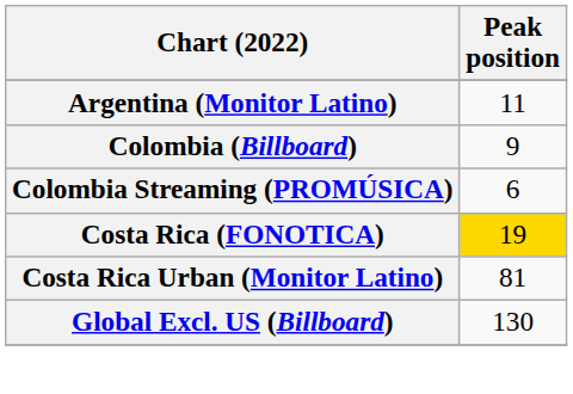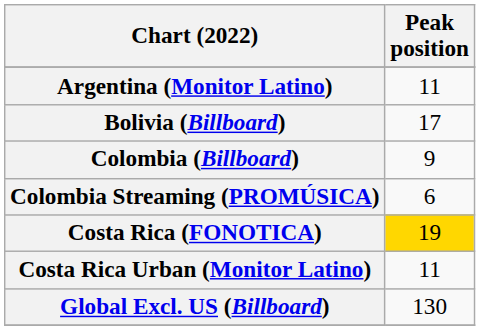+ row: Bolivia (Billboard) | 17
Costa Rica Urban (Monitor Latino) | Peak position: 81 -> 11
